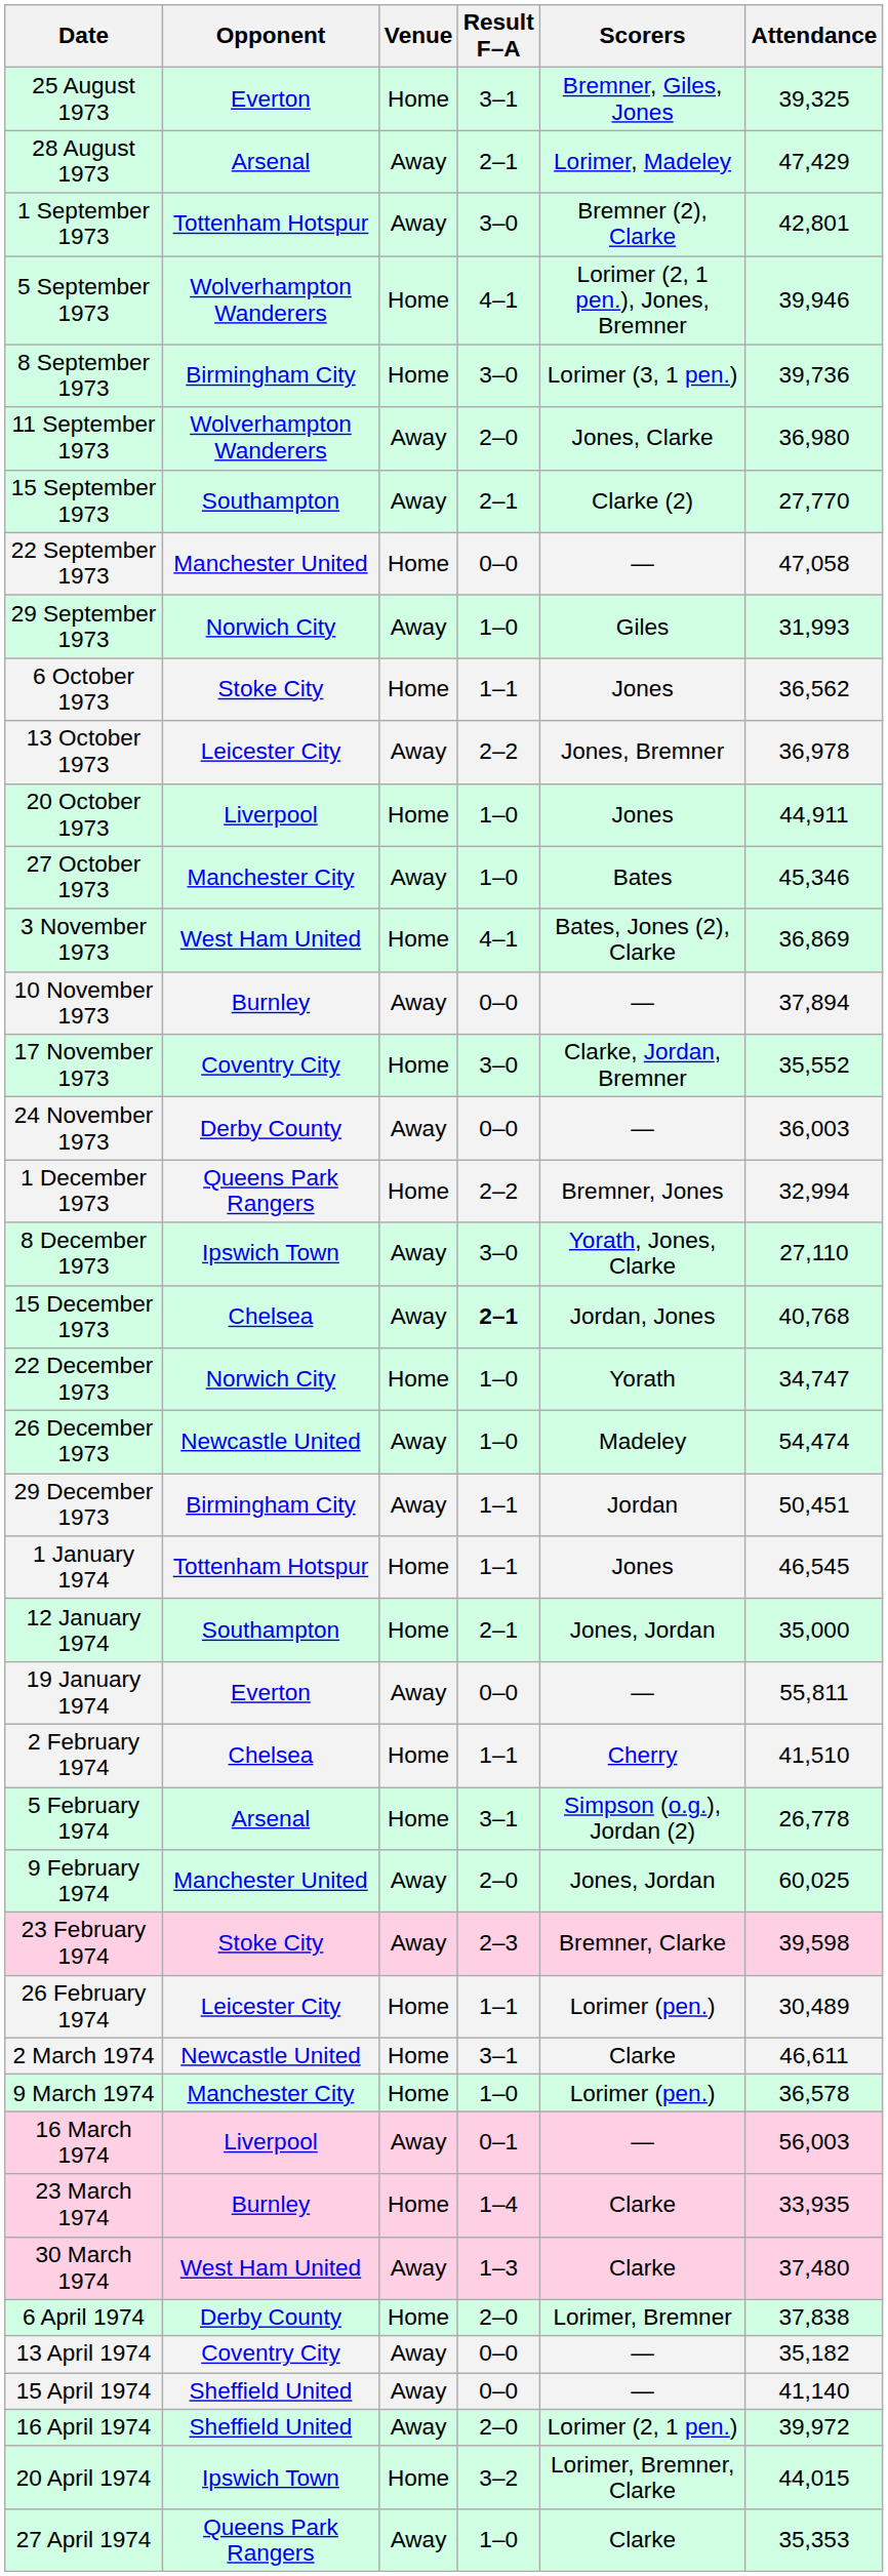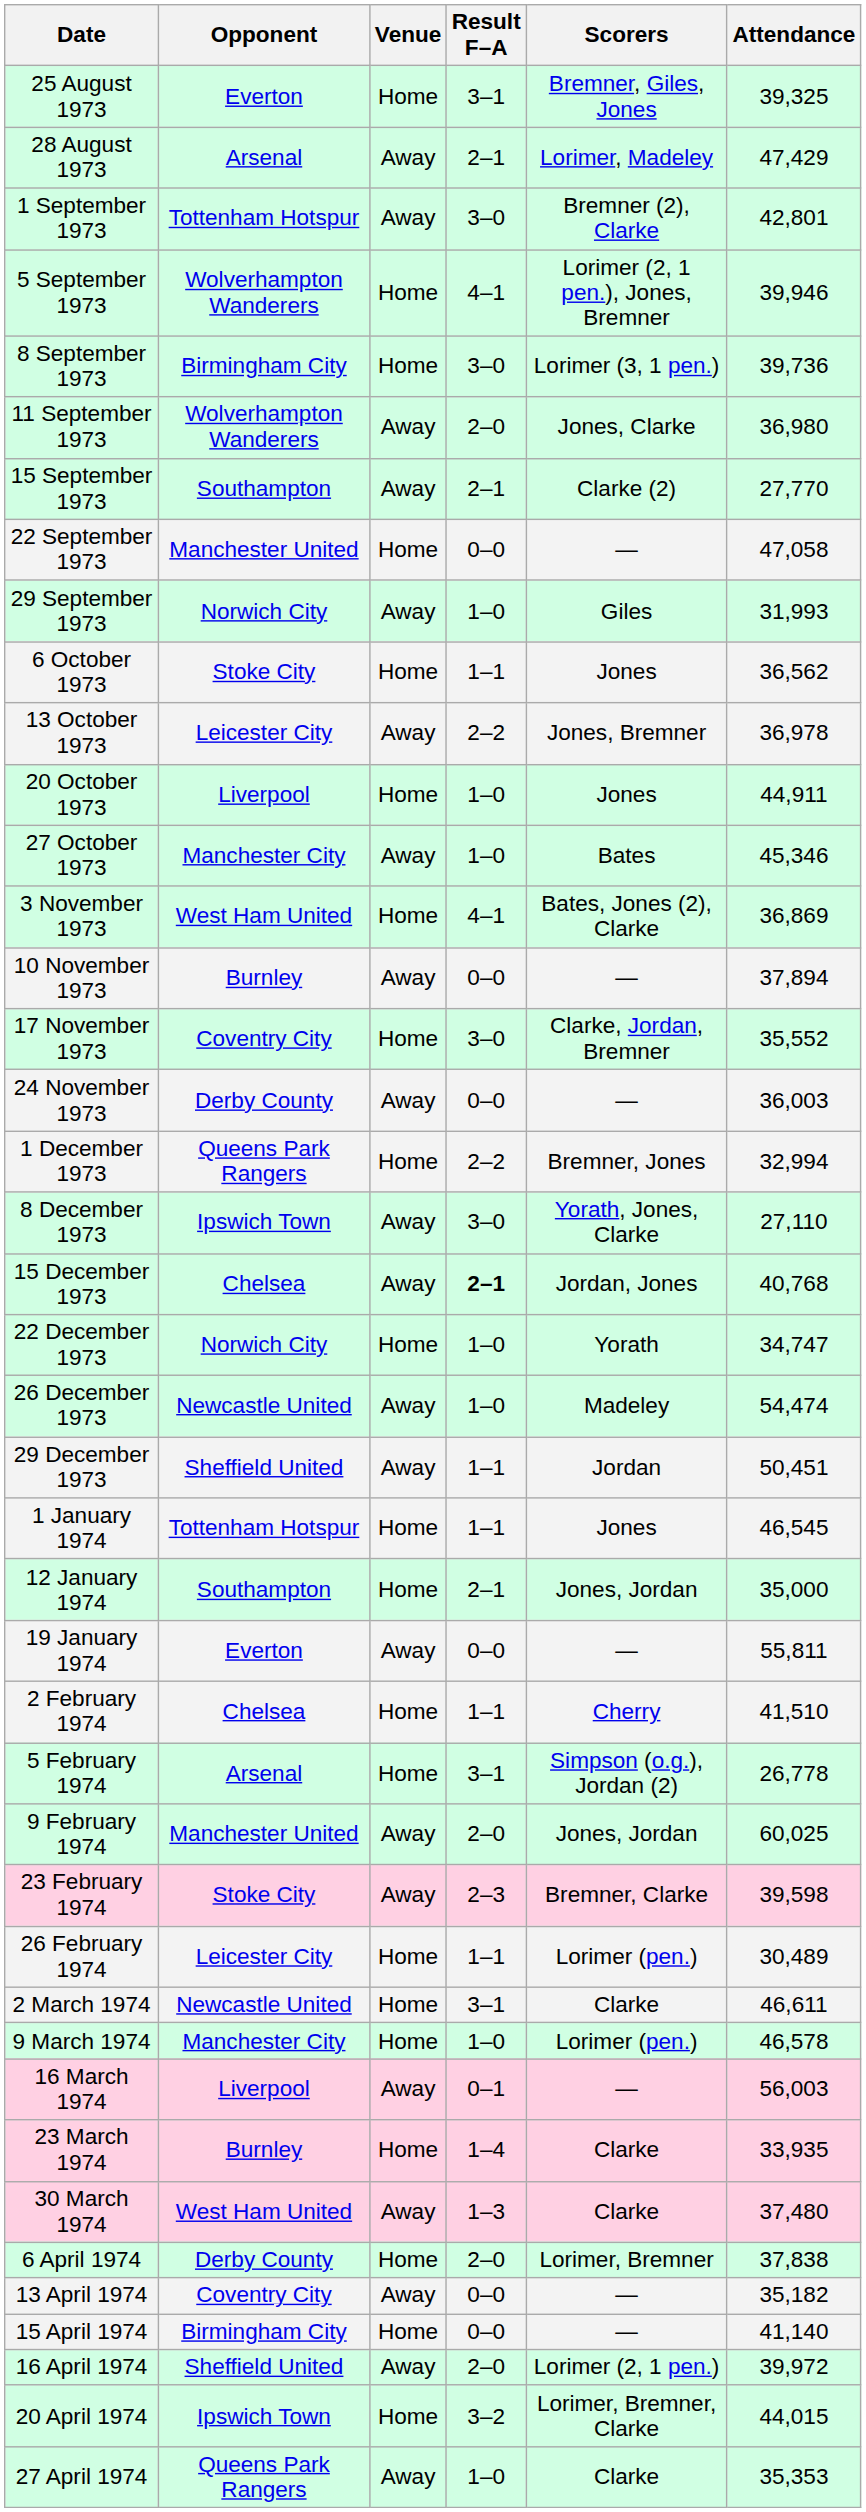29 December 1973 | Opponent: Birmingham City -> Sheffield United
9 March 1974 | Attendance: 36,578 -> 46,578
15 April 1974 | Opponent: Sheffield United -> Birmingham City
15 April 1974 | Venue: Away -> Home
